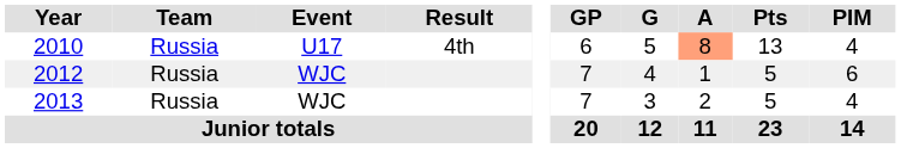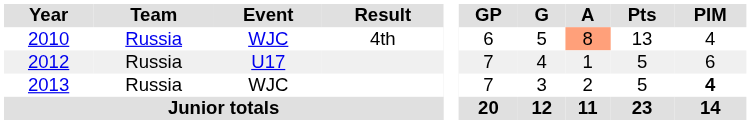2010 | Event: U17 -> WJC
2012 | Event: WJC -> U17
2013 | PIM: normal -> bold
